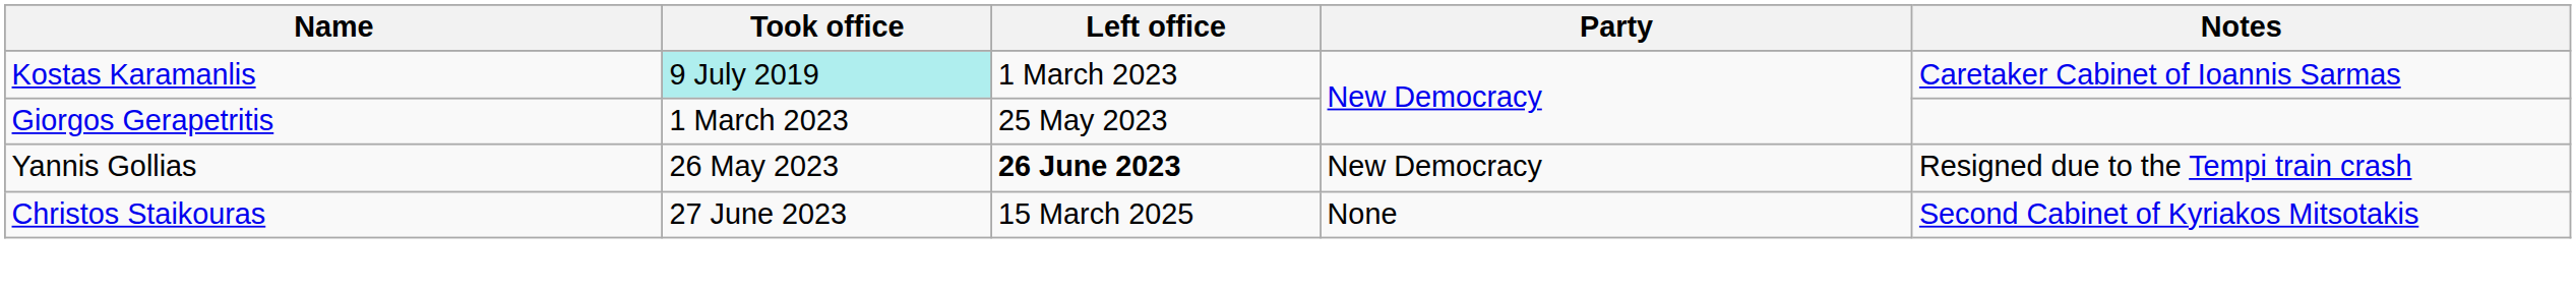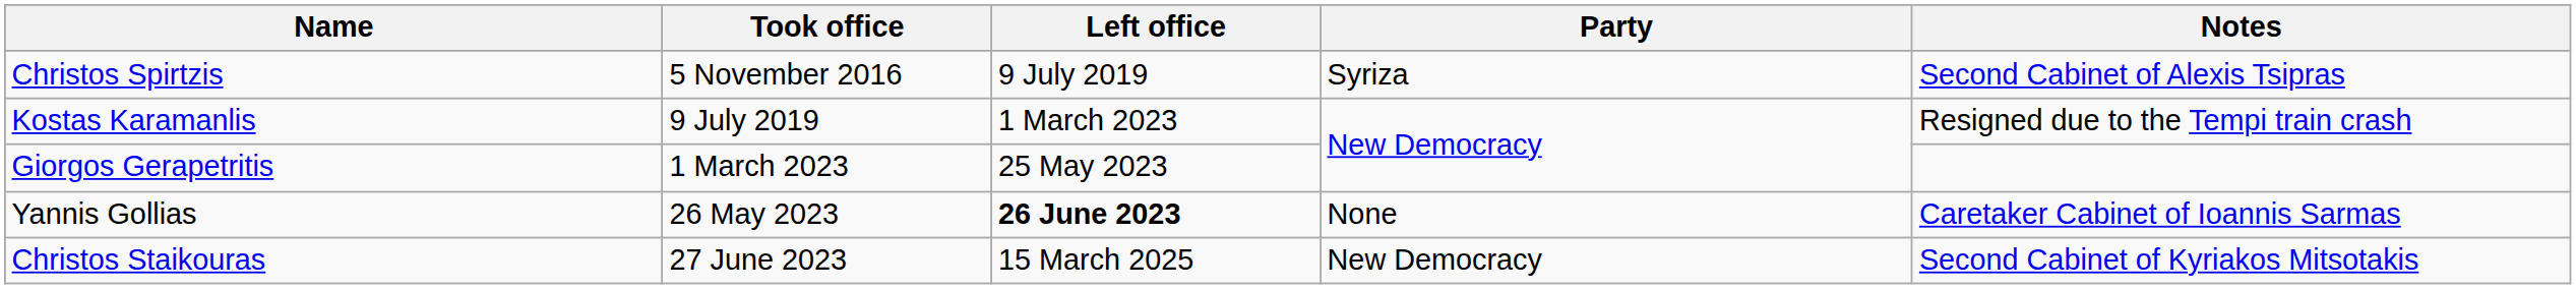+ row: Christos Spirtzis | 5 November 2016 | 9 July 2019 | Syriza | Second Cabinet of Alexis Tsipras
Kostas Karamanlis | Took office: paleturquoise background -> no background
Kostas Karamanlis | Notes: Caretaker Cabinet of Ioannis Sarmas -> Resigned due to the Tempi train crash
Yannis Gollias | Party: New Democracy -> None
Yannis Gollias | Notes: Resigned due to the Tempi train crash -> Caretaker Cabinet of Ioannis Sarmas
Christos Staikouras | Party: None -> New Democracy
